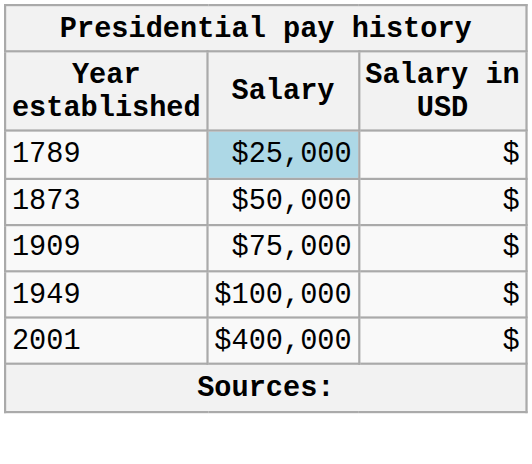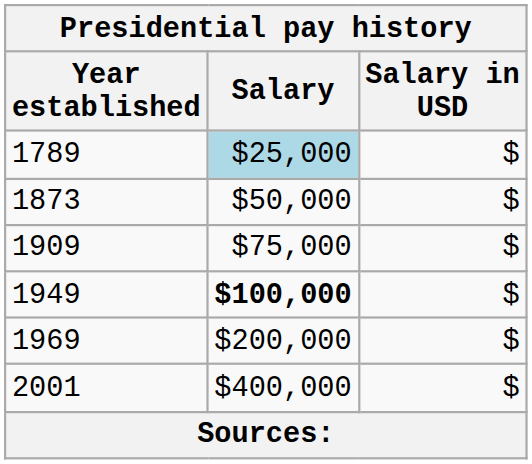1949 | Salary: normal -> bold
+ row: 1969 | $200,000 | $
